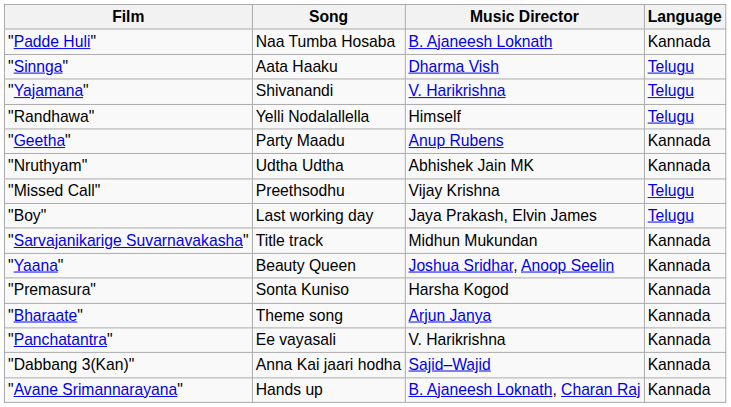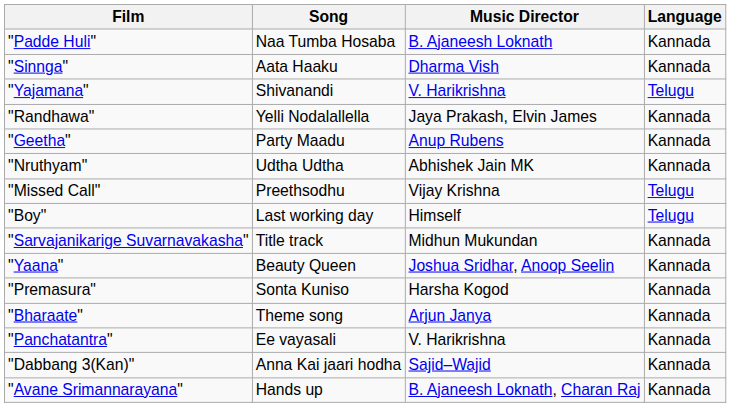"Sinnga" | Language: Telugu -> Kannada
"Randhawa" | Music Director: Himself -> Jaya Prakash, Elvin James
"Randhawa" | Language: Telugu -> Kannada
"Boy" | Music Director: Jaya Prakash, Elvin James -> Himself
